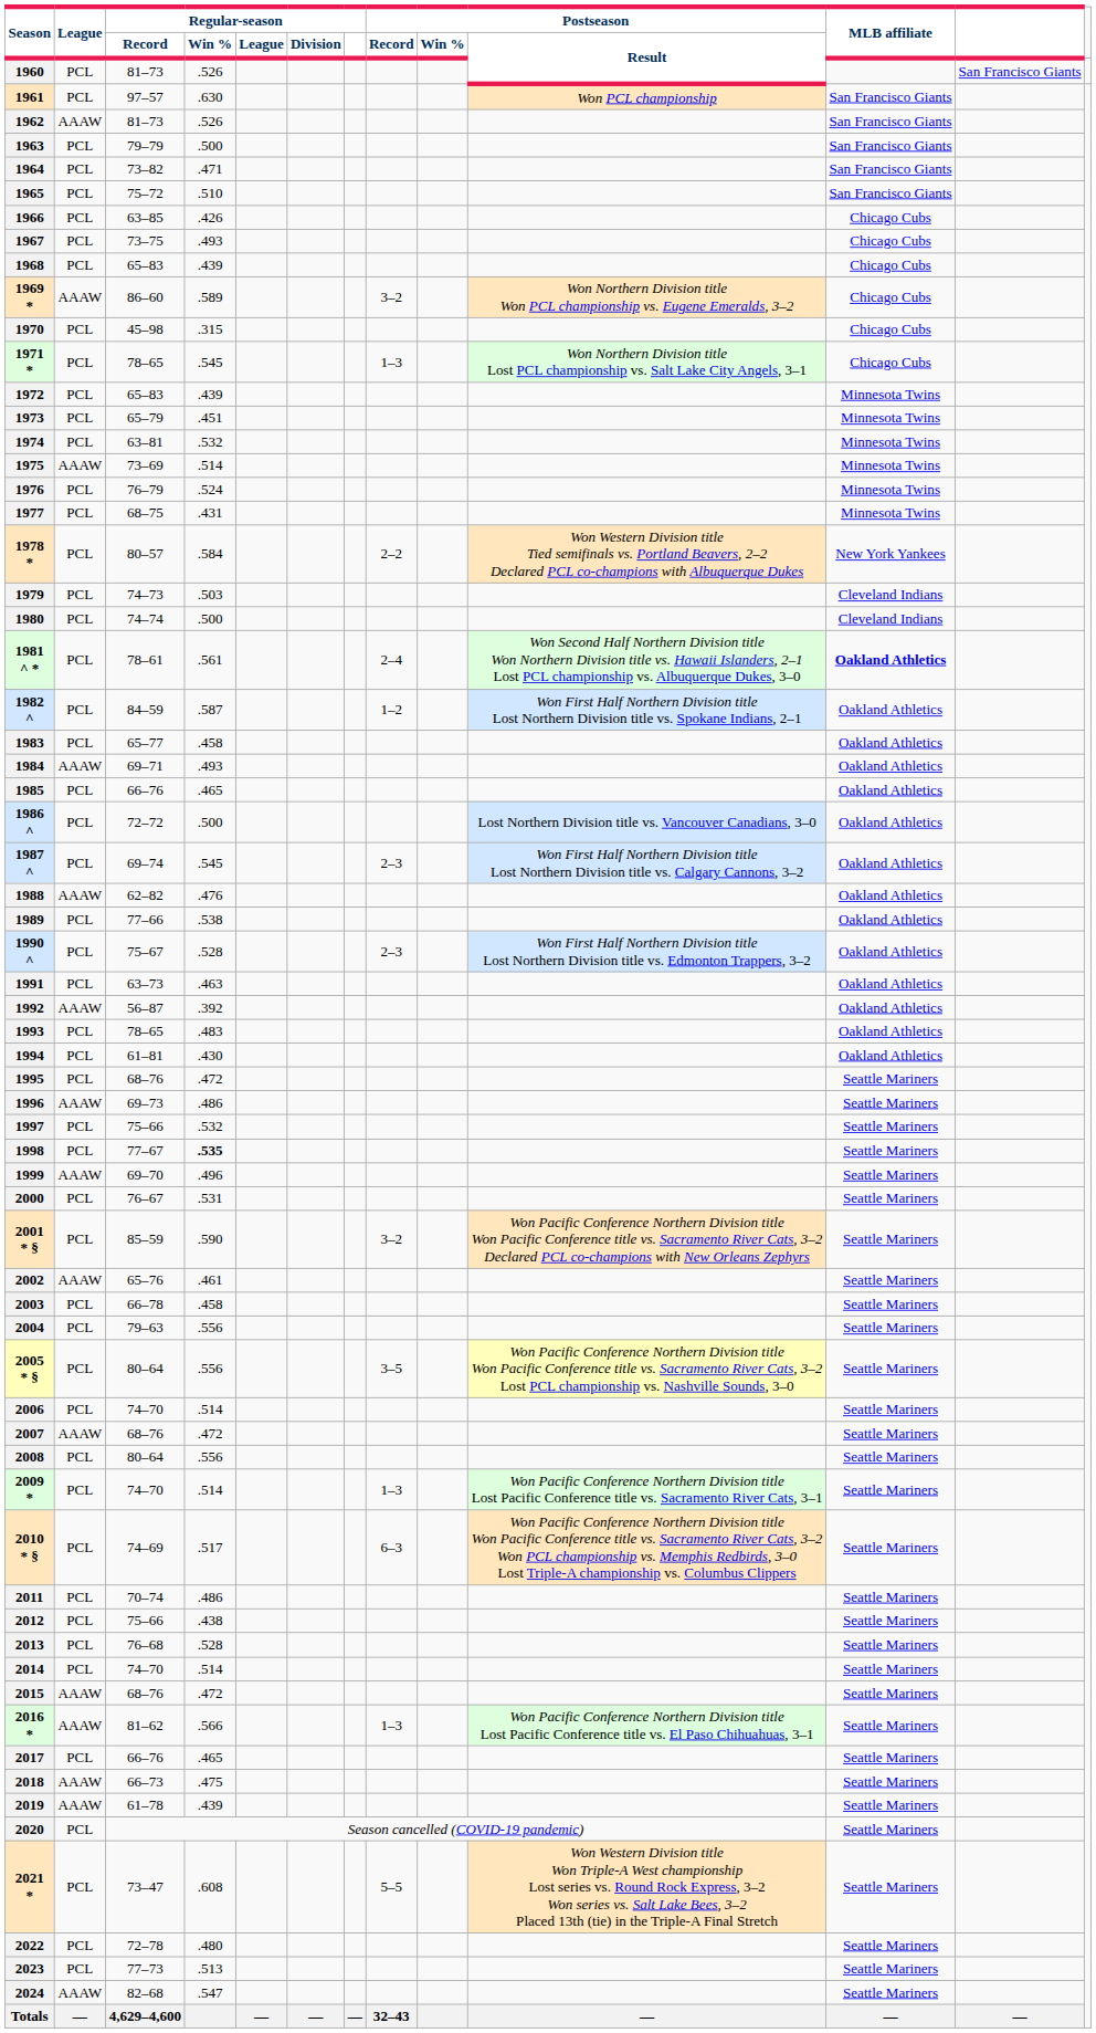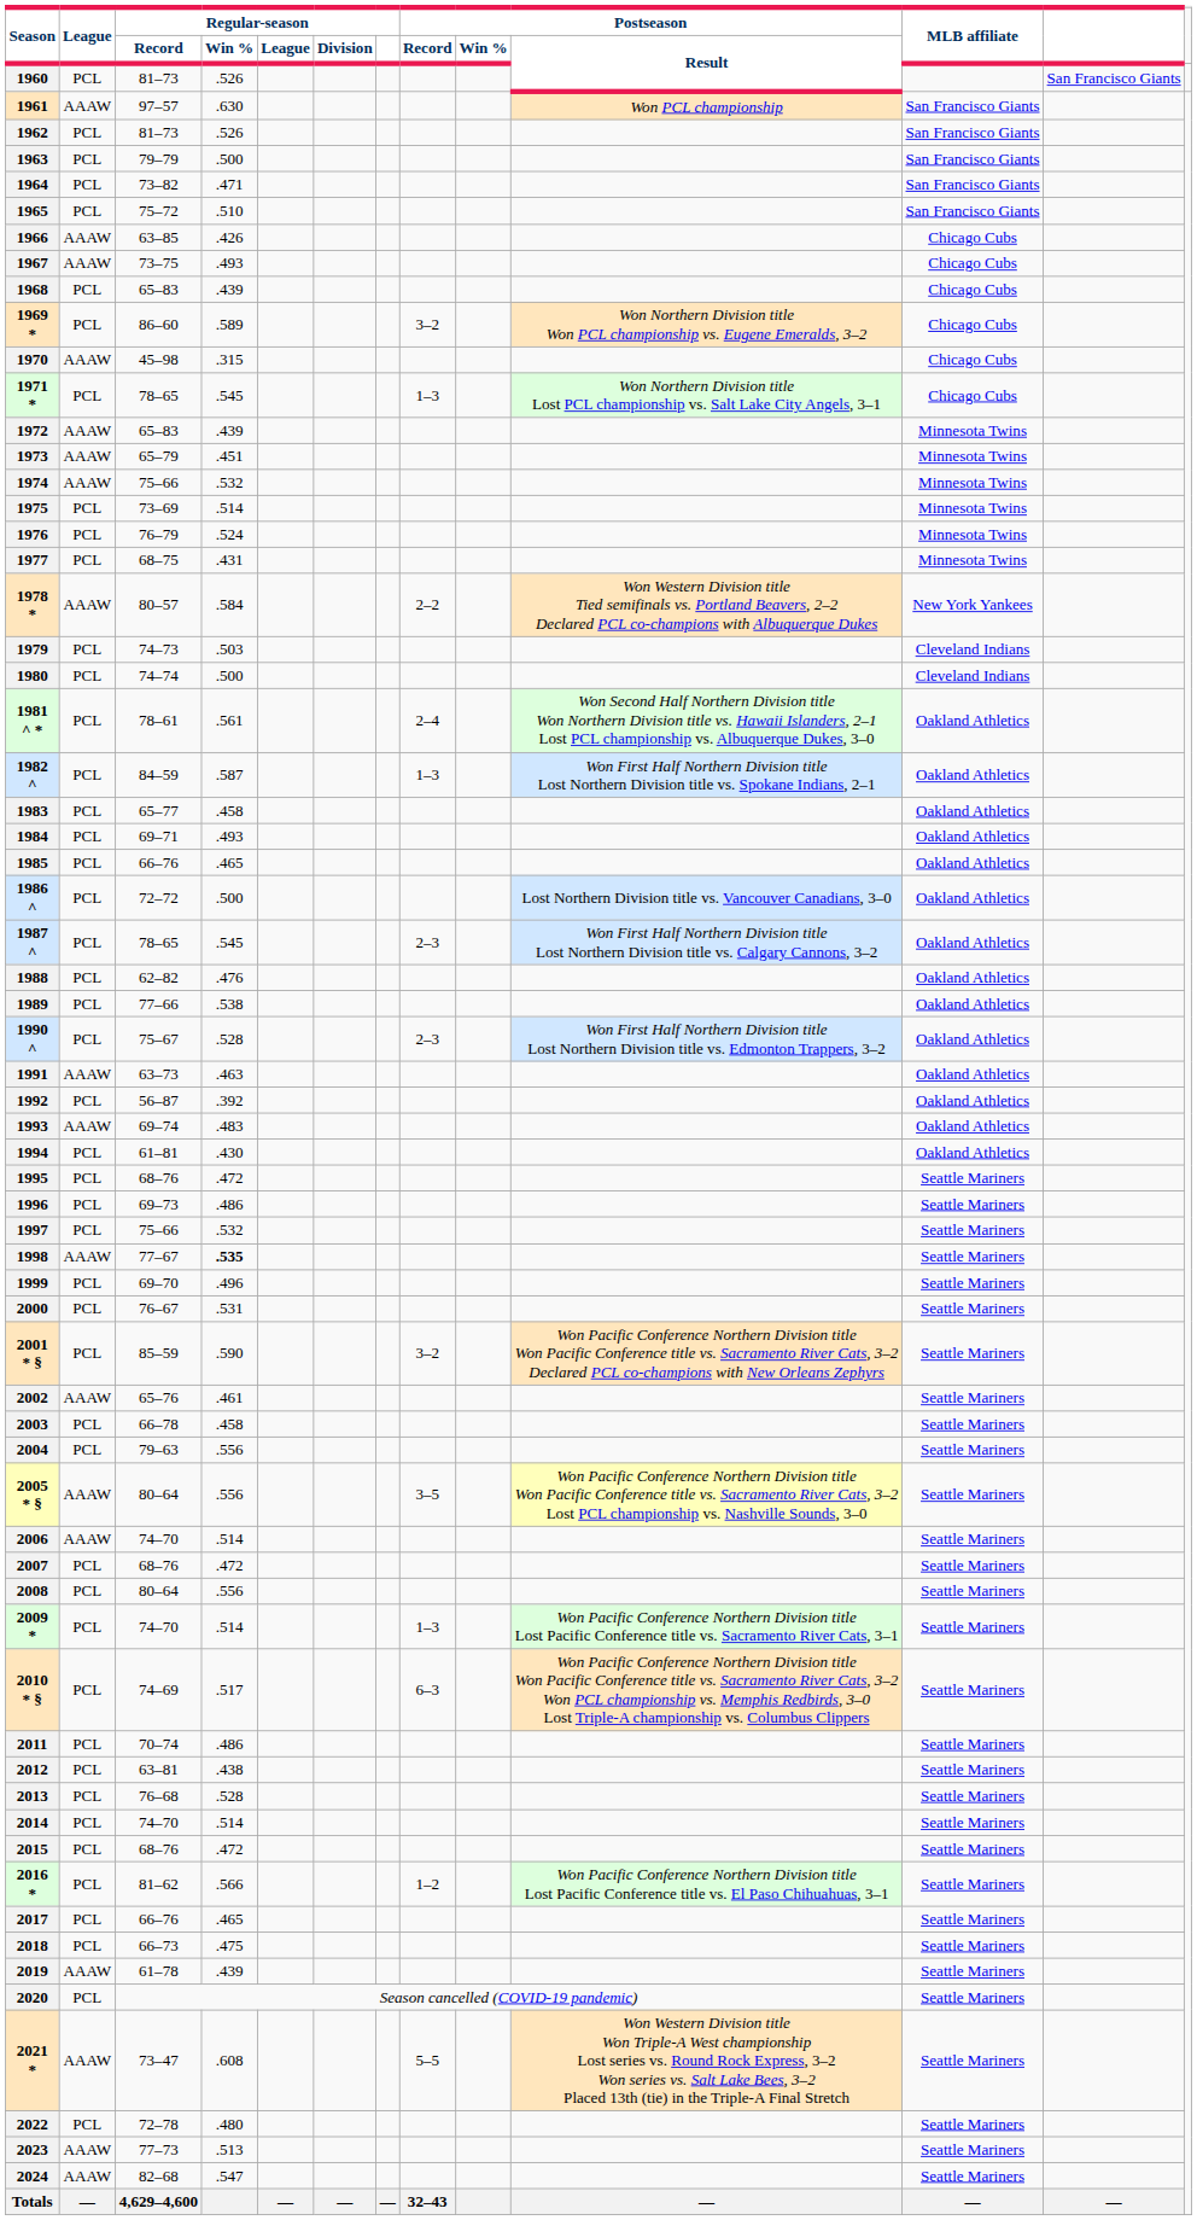1961 | League: PCL -> AAAW
1962 | League: AAAW -> PCL
1966 | League: PCL -> AAAW
1967 | League: PCL -> AAAW
1969 * | League: AAAW -> PCL
1970 | League: PCL -> AAAW
1972 | League: PCL -> AAAW
1973 | League: PCL -> AAAW
1974 | League: PCL -> AAAW
1974 | Regular-season / Record: 63–81 -> 75–66
1975 | League: AAAW -> PCL
1978 * | League: PCL -> AAAW
1981 ^ * | MLB affiliate: bold -> normal
1982 ^ | Postseason / Record: 1–2 -> 1–3
1984 | League: AAAW -> PCL
1987 ^ | Regular-season / Record: 69–74 -> 78–65
1988 | League: AAAW -> PCL
1991 | League: PCL -> AAAW
1992 | League: AAAW -> PCL
1993 | League: PCL -> AAAW
1993 | Regular-season / Record: 78–65 -> 69–74
1996 | League: AAAW -> PCL
1998 | League: PCL -> AAAW
1999 | League: AAAW -> PCL
2005 * § | League: PCL -> AAAW
2006 | League: PCL -> AAAW
2007 | League: AAAW -> PCL
2012 | Regular-season / Record: 75–66 -> 63–81
2015 | League: AAAW -> PCL
2016 * | League: AAAW -> PCL
2016 * | Postseason / Record: 1–3 -> 1–2
2018 | League: AAAW -> PCL
2021 * | League: PCL -> AAAW
2023 | League: PCL -> AAAW
